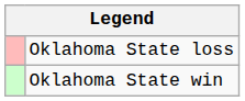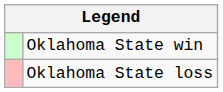rows swapped: Oklahoma State win <-> Oklahoma State loss
